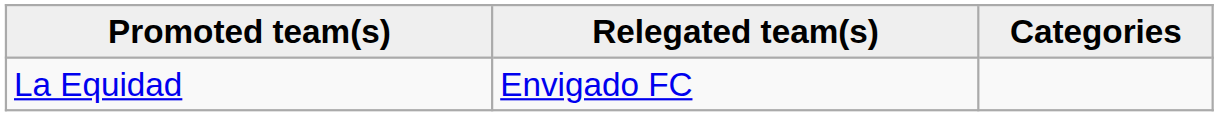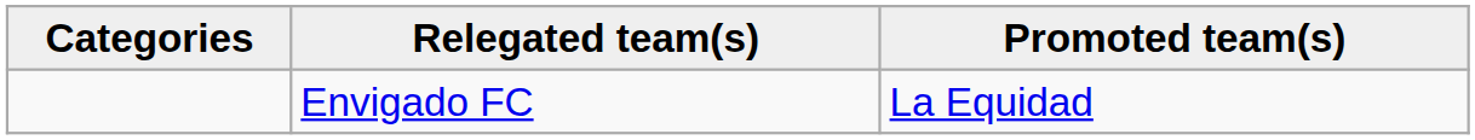columns swapped: Categories <-> Promoted team(s)
